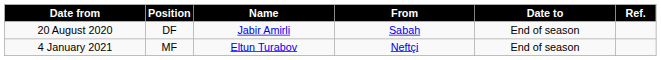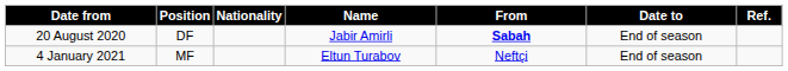+ column: Nationality
20 August 2020 | From: normal -> bold
